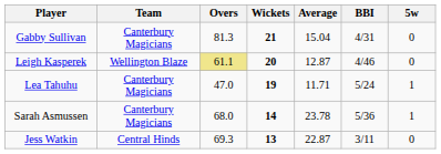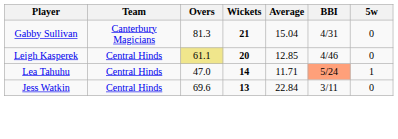Leigh Kasperek | Team: Wellington Blaze -> Central Hinds
Leigh Kasperek | Average: 12.87 -> 12.85
Lea Tahuhu | Team: Canterbury Magicians -> Central Hinds
Lea Tahuhu | Wickets: 19 -> 14
Lea Tahuhu | BBI: no background -> lightsalmon background
- row: Sarah Asmussen | Canterbury Magicians | 68.0 | 14 | 23.78 | 5/36 | 1
Jess Watkin | Overs: 69.3 -> 69.6
Jess Watkin | Average: 22.87 -> 22.84
